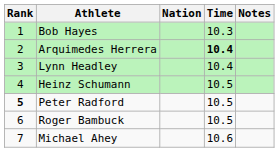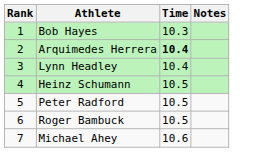- column: Nation
Peter Radford | Rank: bold -> normal
